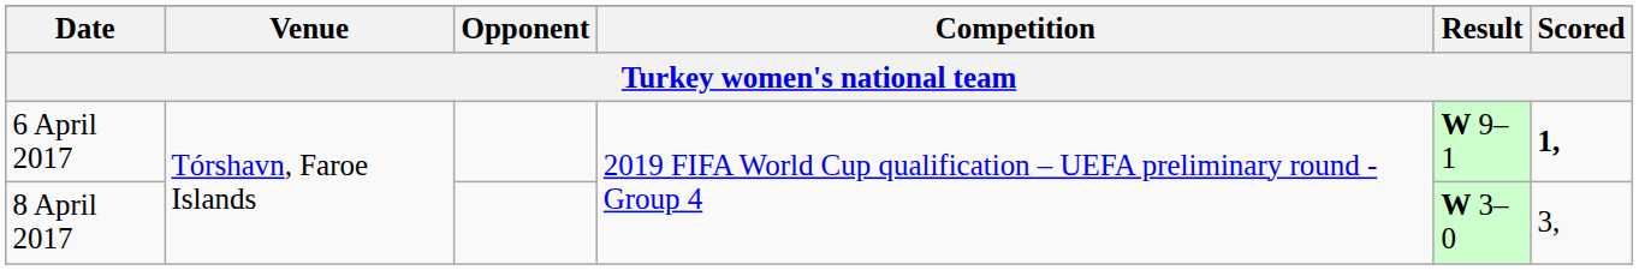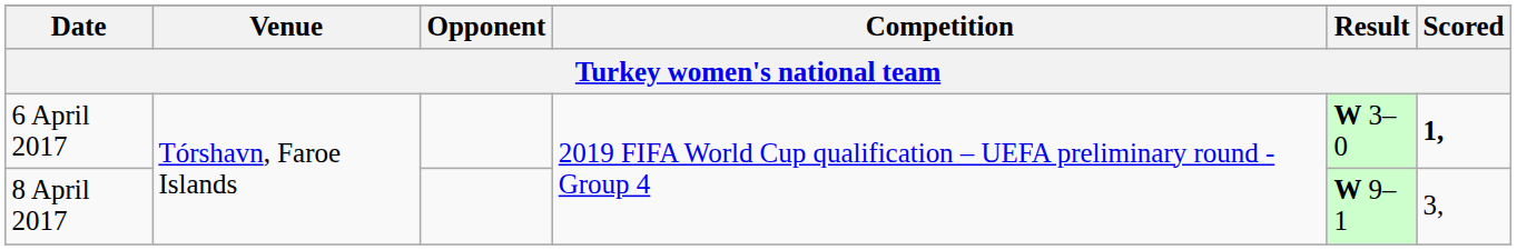6 April 2017 | Result: W 9–1 -> W 3–0
8 April 2017 | Result: W 3–0 -> W 9–1
